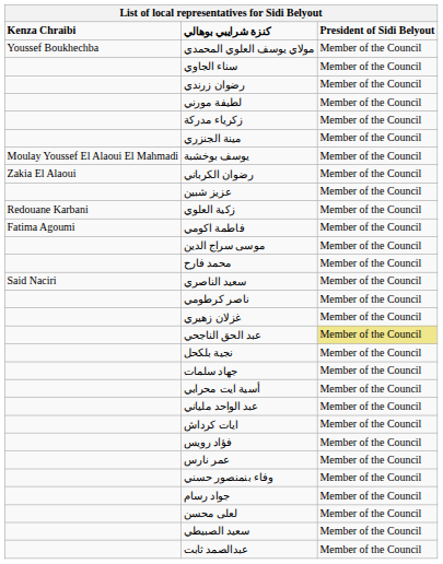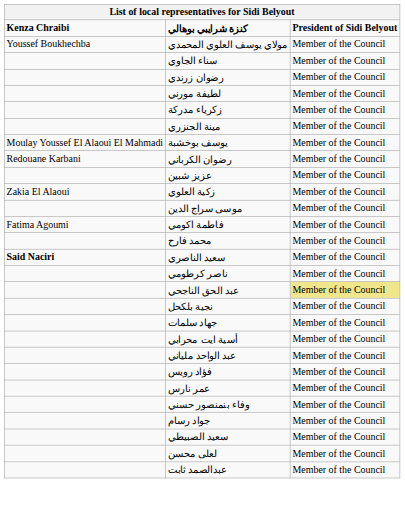رضوان الكرباني | Kenza Chraibi: Zakia El Alaoui -> Redouane Karbani
زكية العلوي | Kenza Chraibi: Redouane Karbani -> Zakia El Alaoui
rows swapped: موسى سراج الدين <-> فاطمة اكومي
سعيد الناصري | Kenza Chraibi: normal -> bold
- row: غزلان زهيري | Member of the Council
- row: ايات كرداش | Member of the Council
rows swapped: لعلى محسن <-> سعيد الصبيطي
